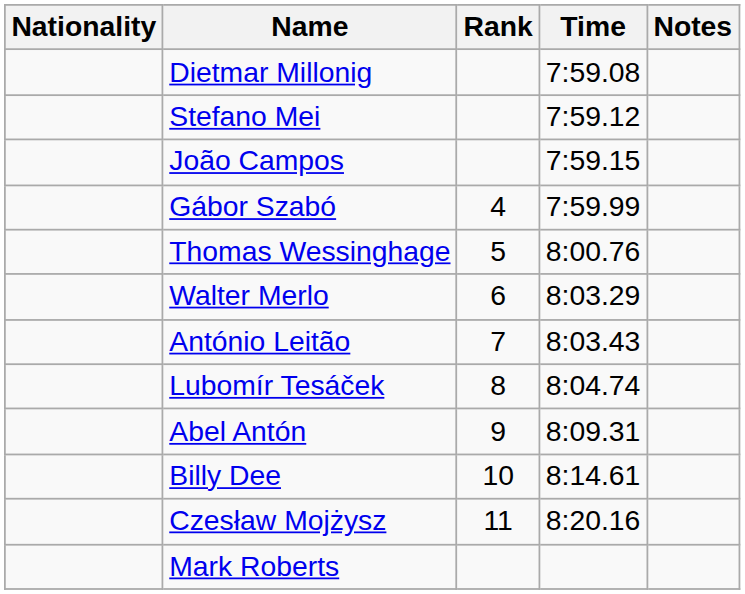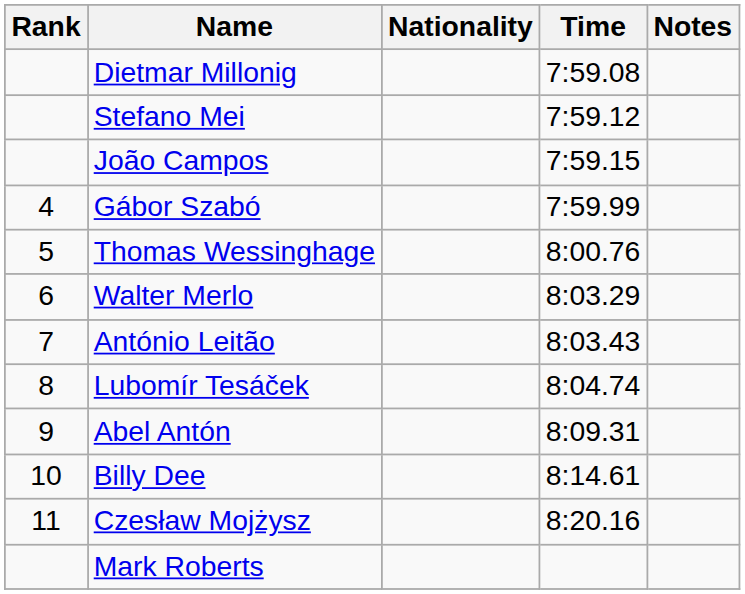columns swapped: Rank <-> Nationality
